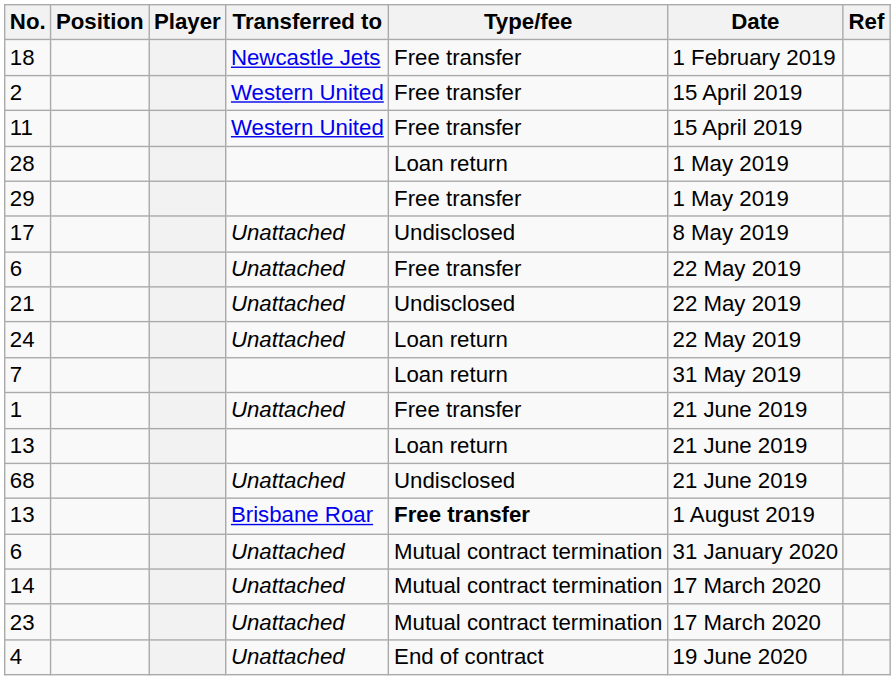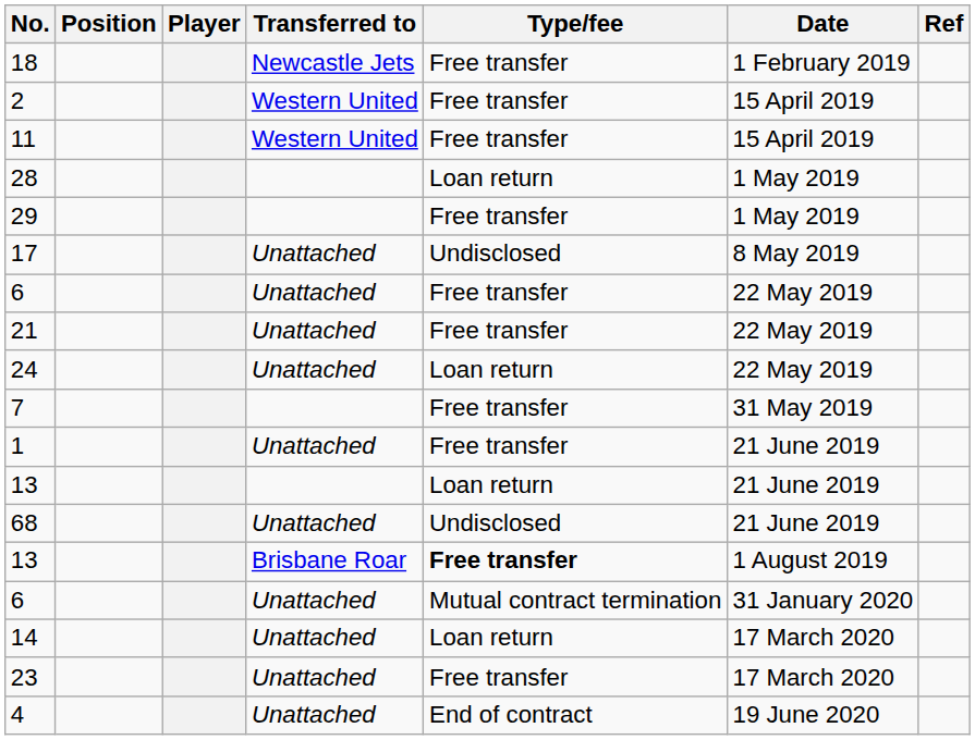21 | Type/fee: Undisclosed -> Free transfer
7 | Type/fee: Loan return -> Free transfer
14 | Type/fee: Mutual contract termination -> Loan return
23 | Type/fee: Mutual contract termination -> Free transfer
